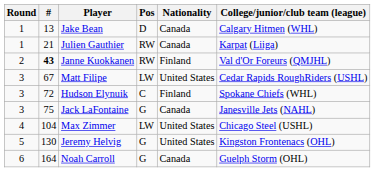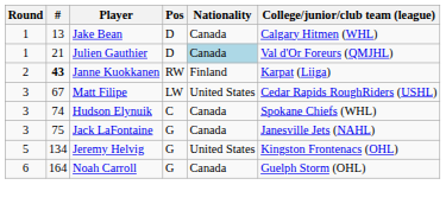Julien Gauthier | Pos: RW -> D
Julien Gauthier | Nationality: no background -> lightblue background
Julien Gauthier | College/junior/club team (league): Karpat (Liiga) -> Val d'Or Foreurs (QMJHL)
Janne Kuokkanen | College/junior/club team (league): Val d'Or Foreurs (QMJHL) -> Karpat (Liiga)
Hudson Elynuik | #: 72 -> 74
Hudson Elynuik | Nationality: Finland -> Canada
- row: 4 | 104 | Max Zimmer | LW | United States | Chicago Steel (USHL)
Jeremy Helvig | #: 130 -> 134
